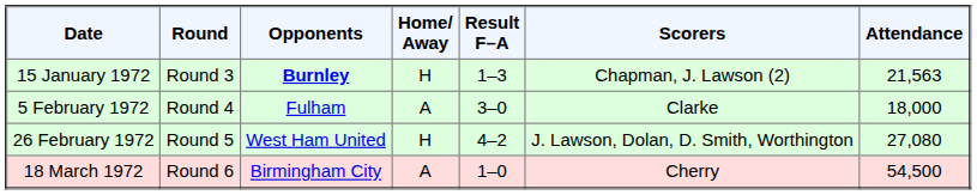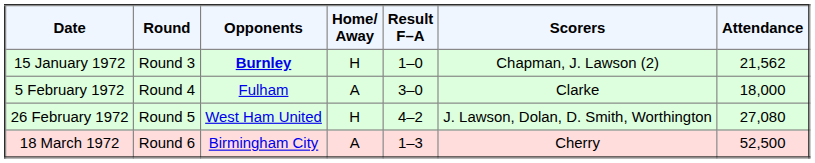15 January 1972 | Result F–A: 1–3 -> 1–0
15 January 1972 | Attendance: 21,563 -> 21,562
18 March 1972 | Result F–A: 1–0 -> 1–3
18 March 1972 | Attendance: 54,500 -> 52,500
